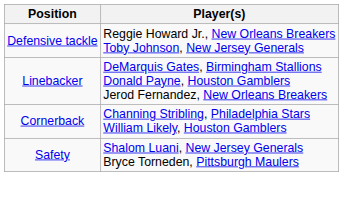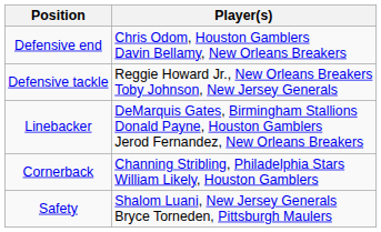+ row: Defensive end | Chris Odom, Houston Gamblers Davin Bellamy, New Orleans Breakers
